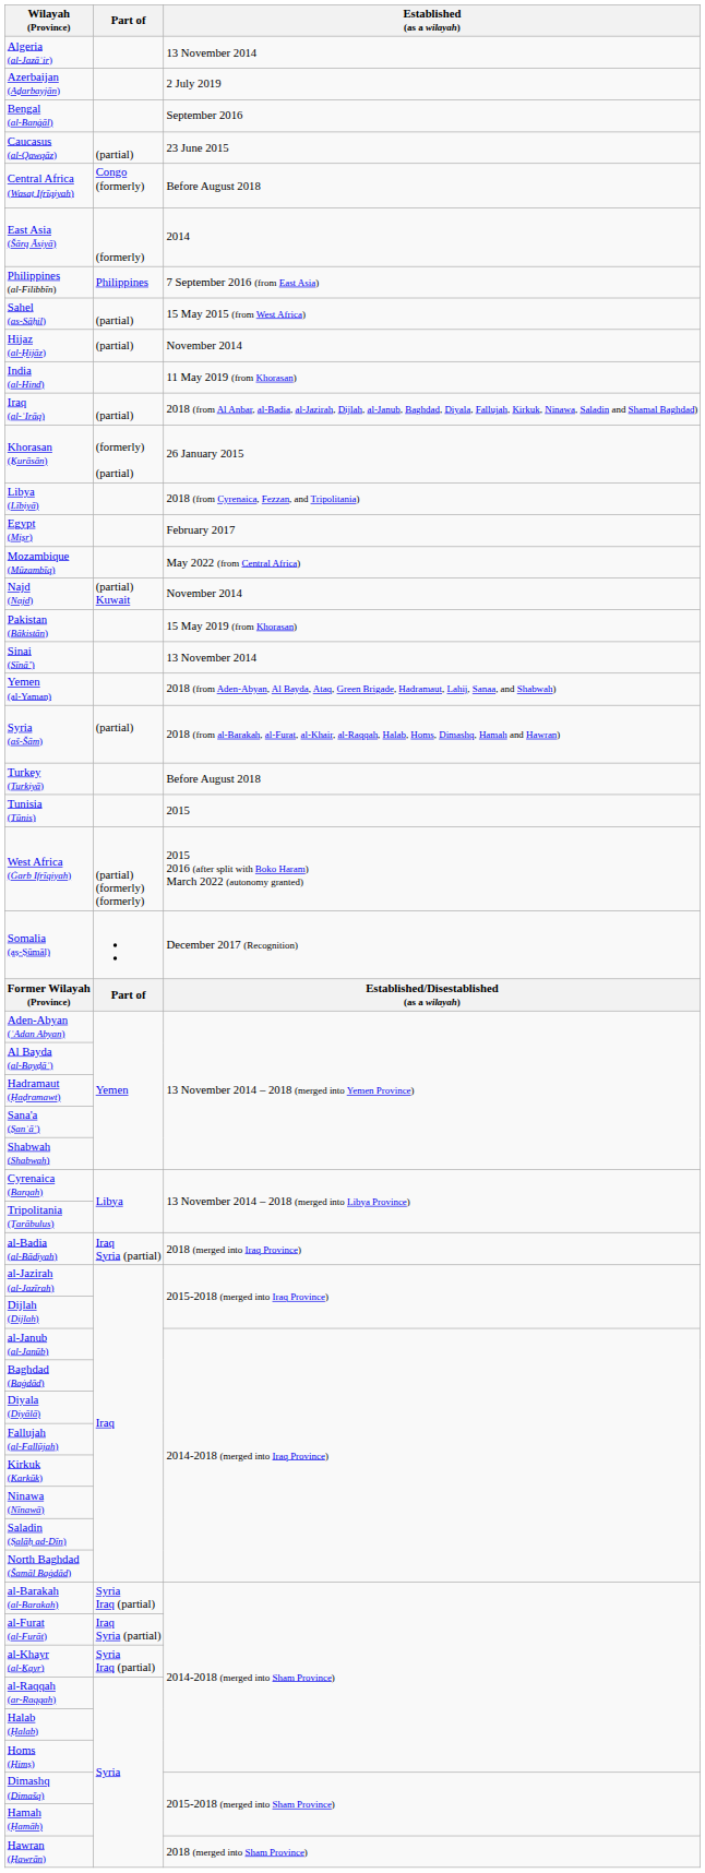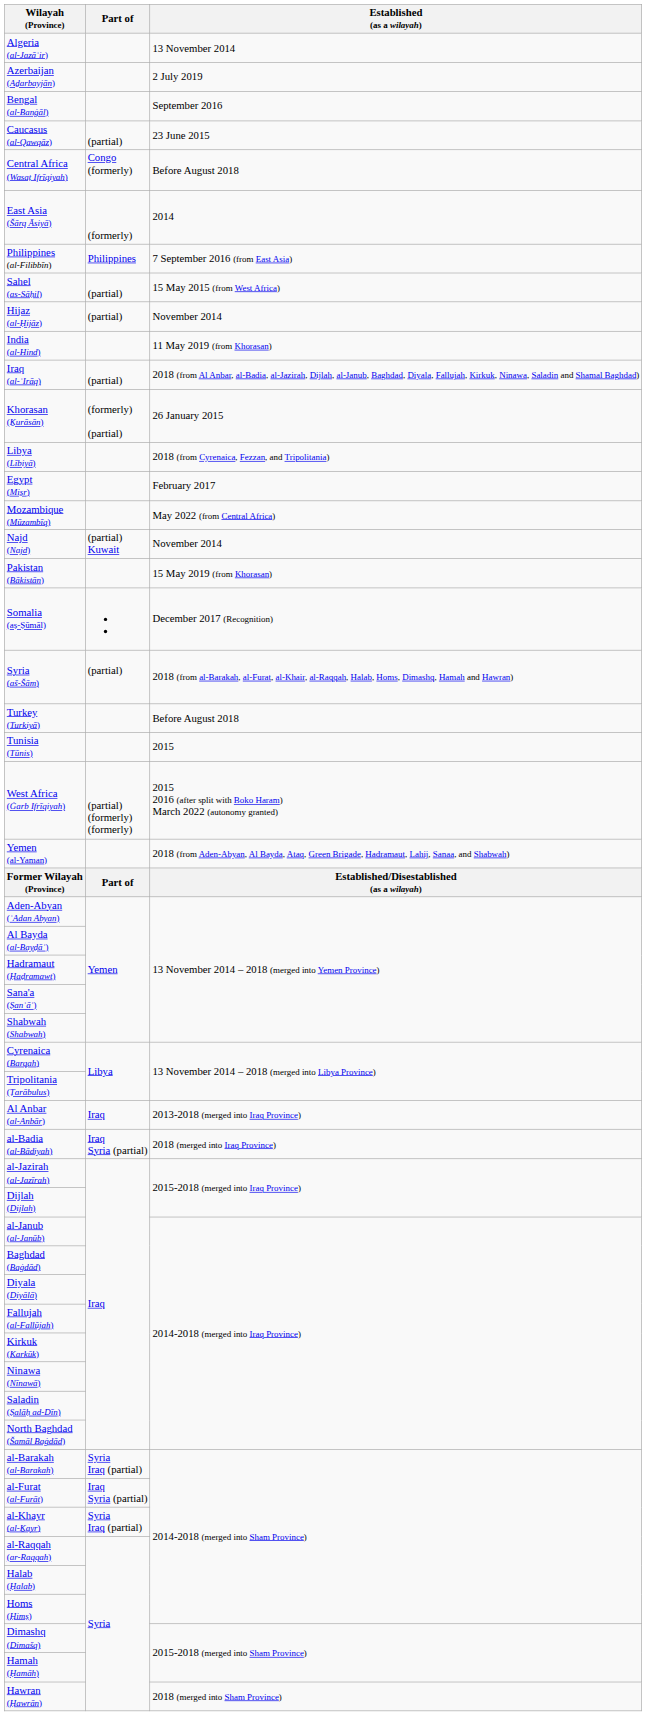- row: Sinai (Sīnāʼ) | 13 November 2014
rows swapped: Somalia (aṣ-Ṣūmāl) <-> Yemen (al-Yaman)
+ row: Al Anbar (al-Anbār) | Iraq | 2013-2018 (merged into Iraq Province)
